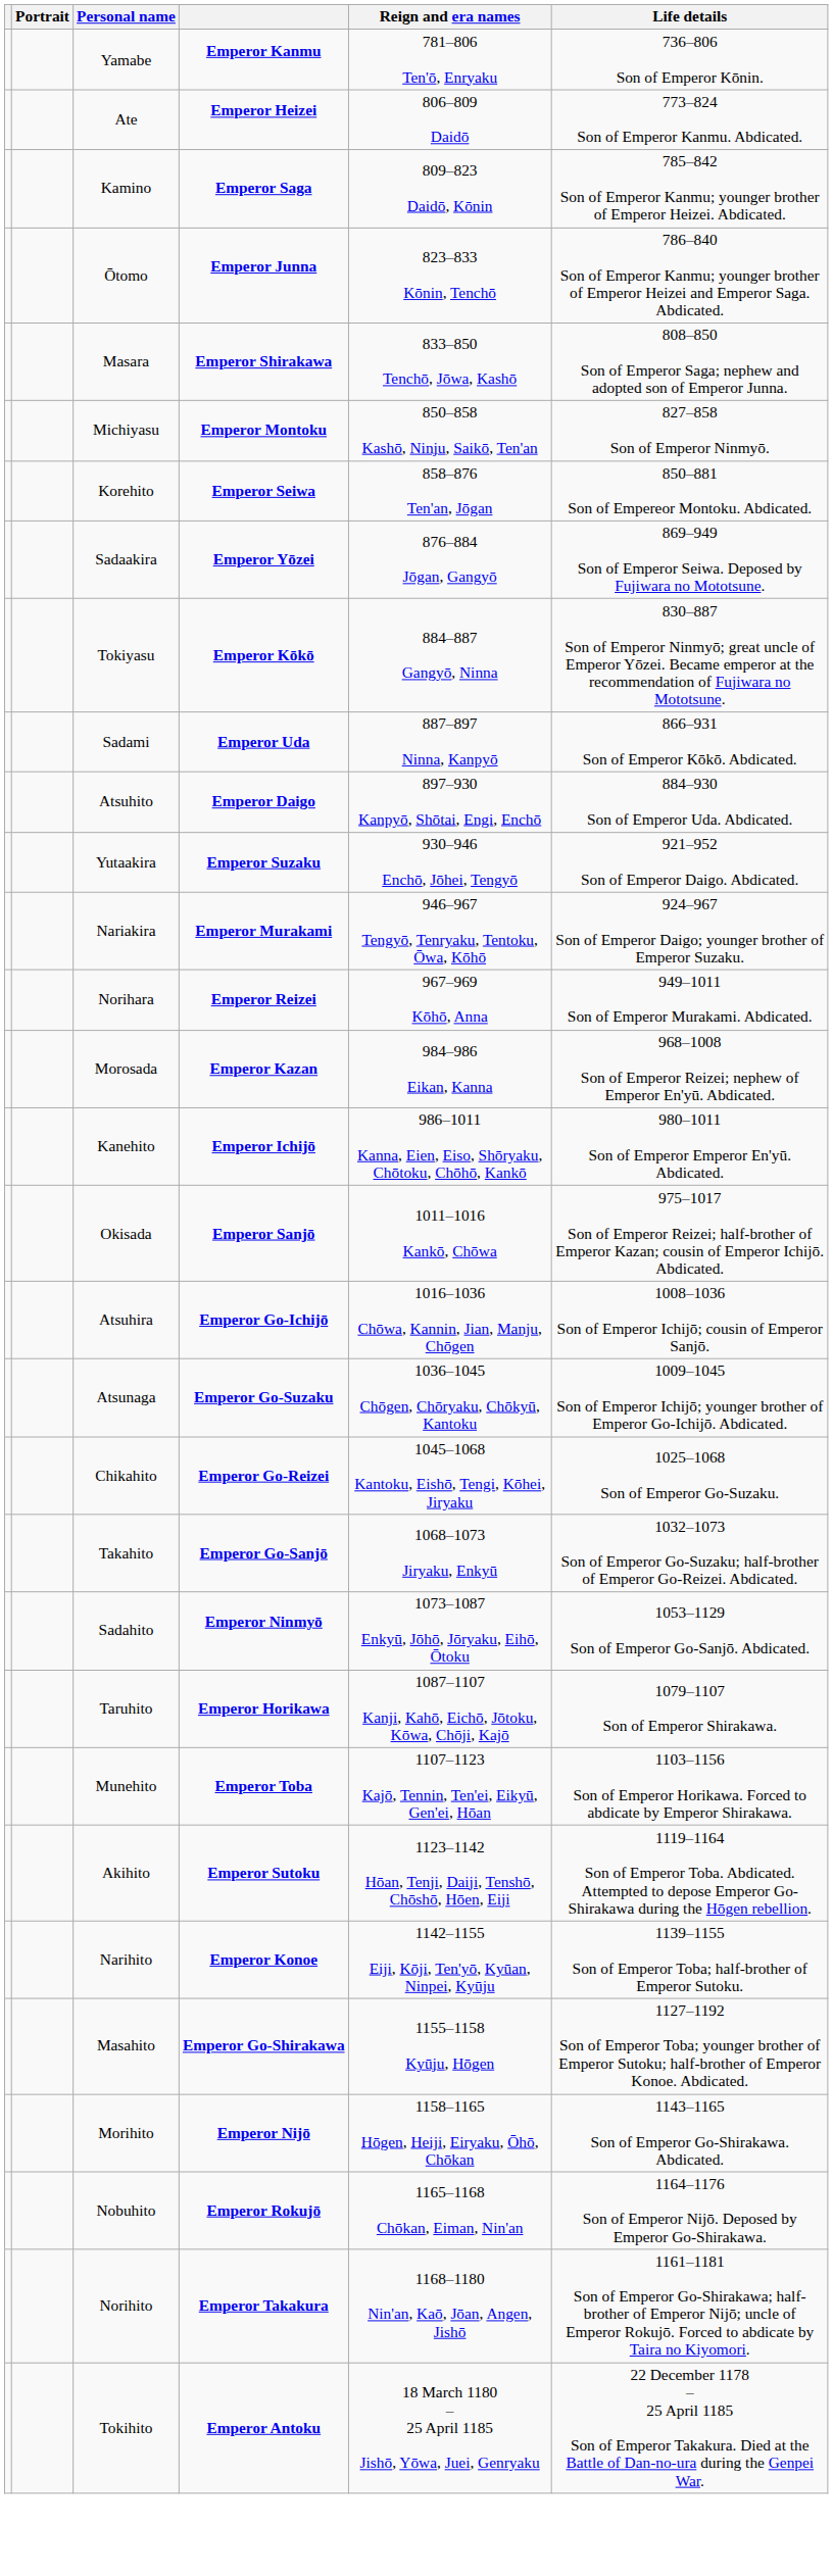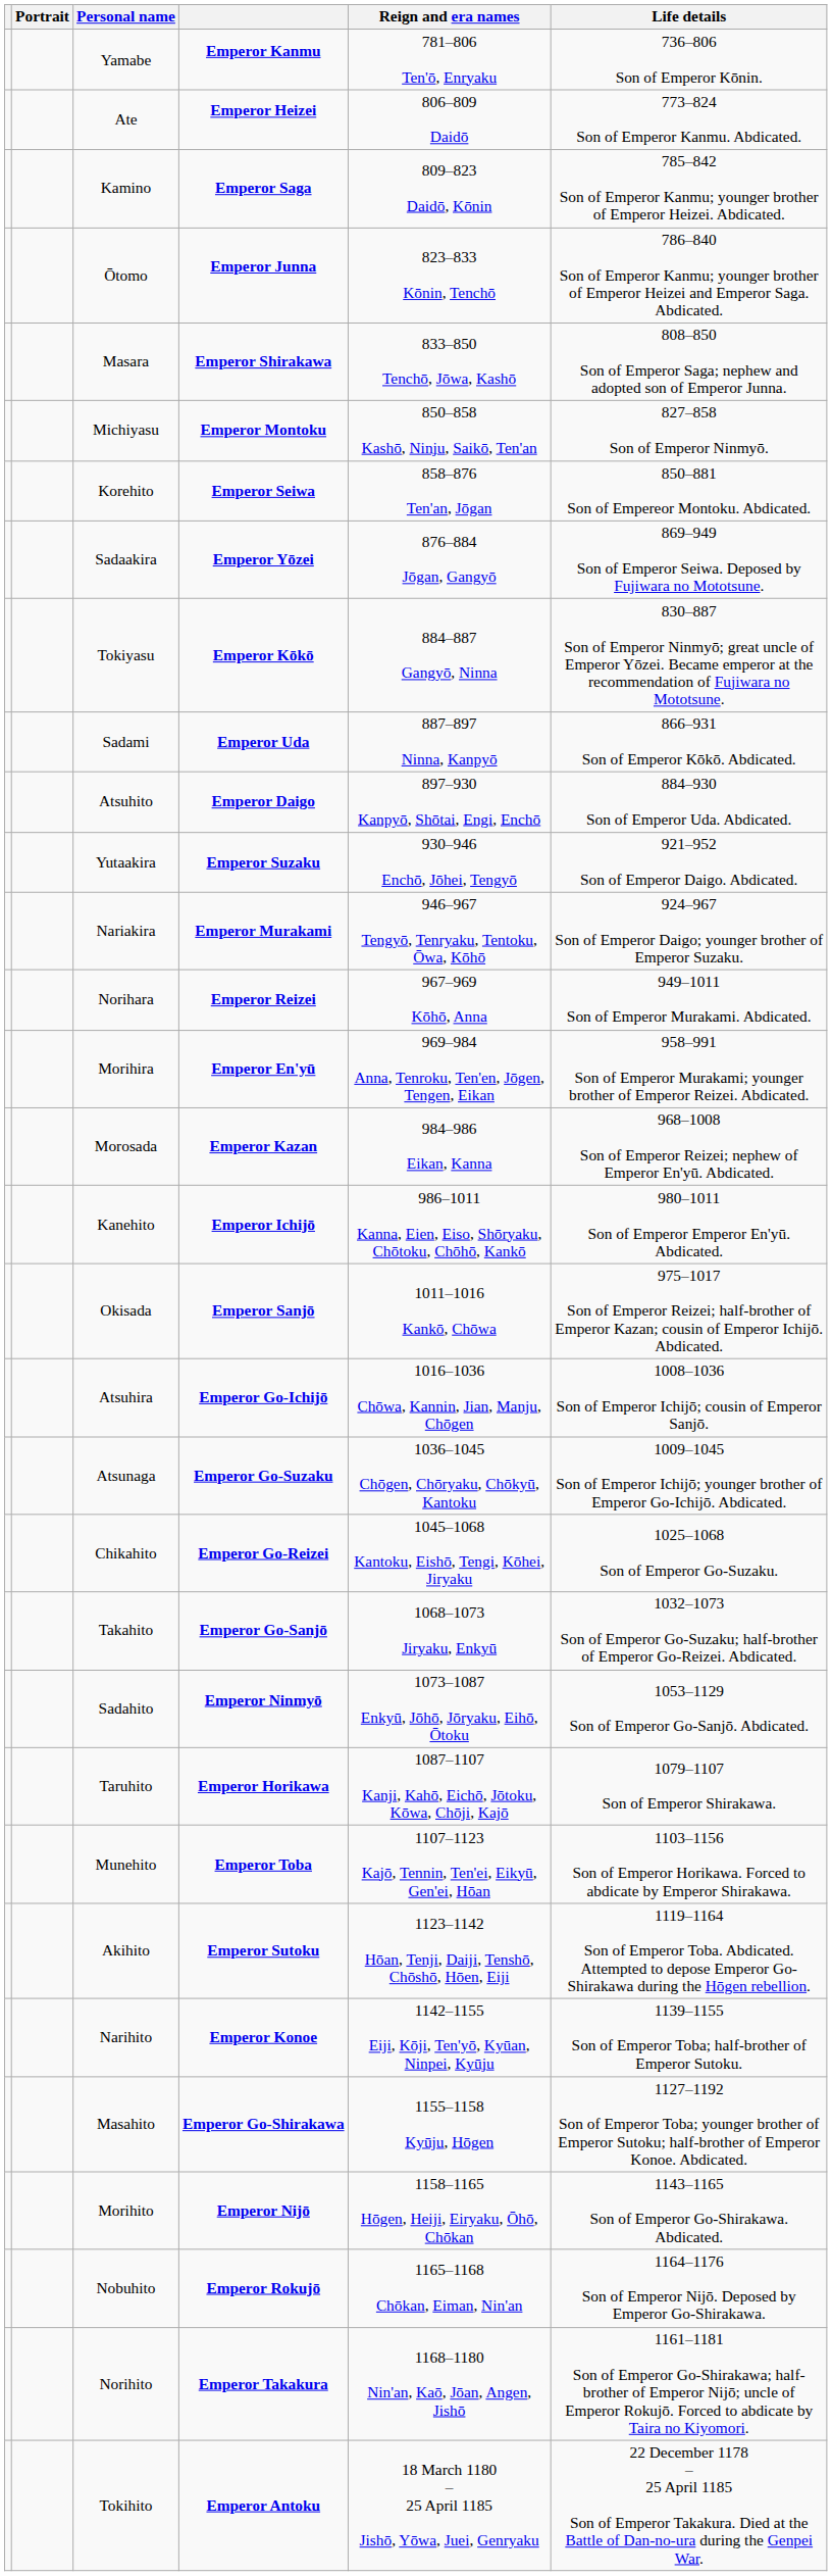+ row: Morihira | Emperor En'yū | 969–984 Anna, Tenroku, Ten'en, Jōgen, Tengen, Eikan | 958–991 Son of Emperor Murakami; younger brother of Emperor Reizei. Abdicated.
